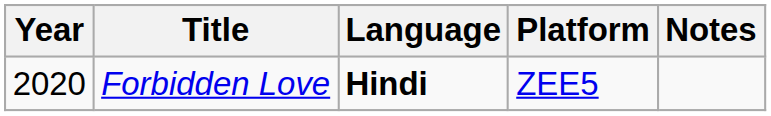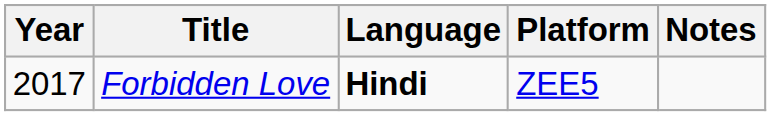Forbidden Love | Year: 2020 -> 2017
